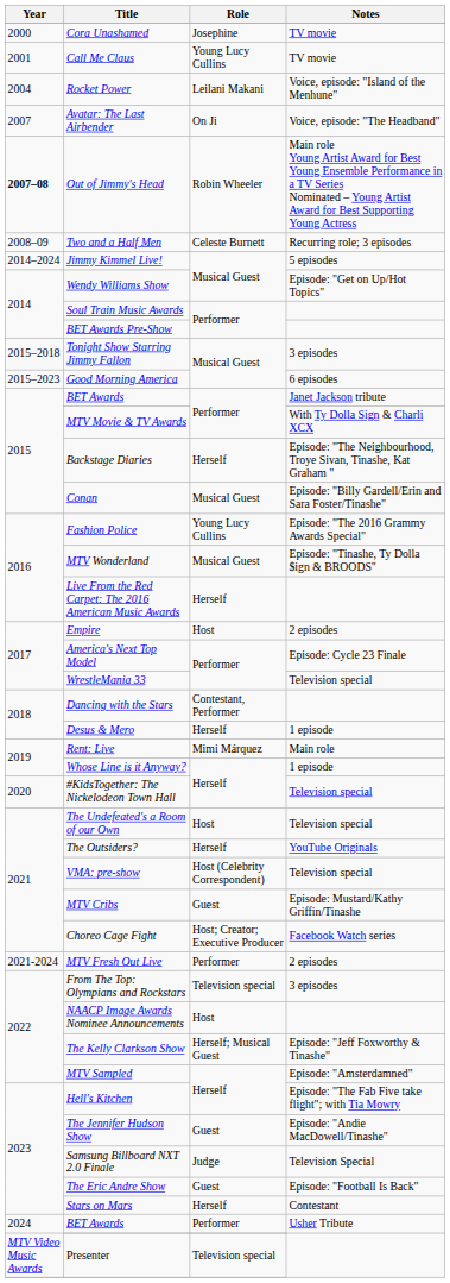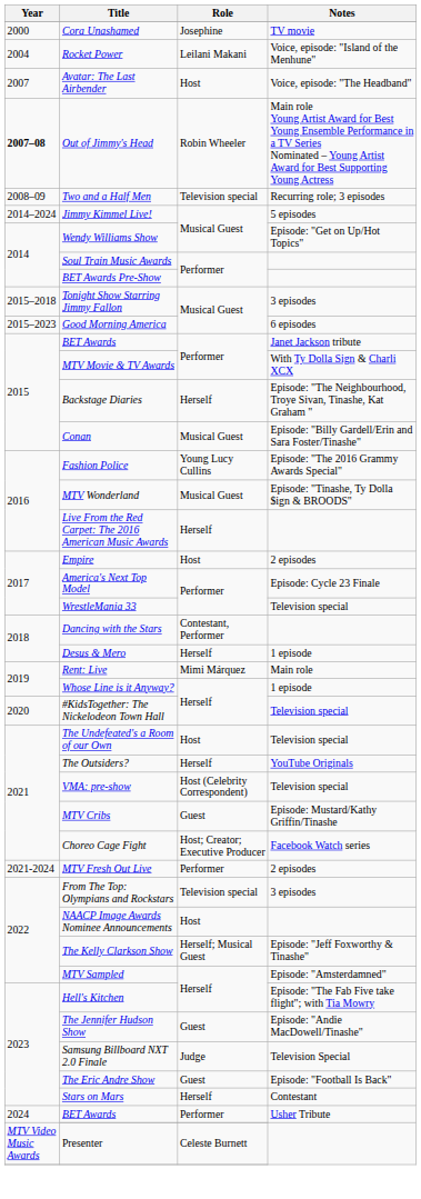- row: 2001 | Call Me Claus | Young Lucy Cullins | TV movie
Avatar: The Last Airbender | Role: On Ji -> Host
Two and a Half Men | Role: Celeste Burnett -> Television special
Presenter | Role: Television special -> Celeste Burnett
